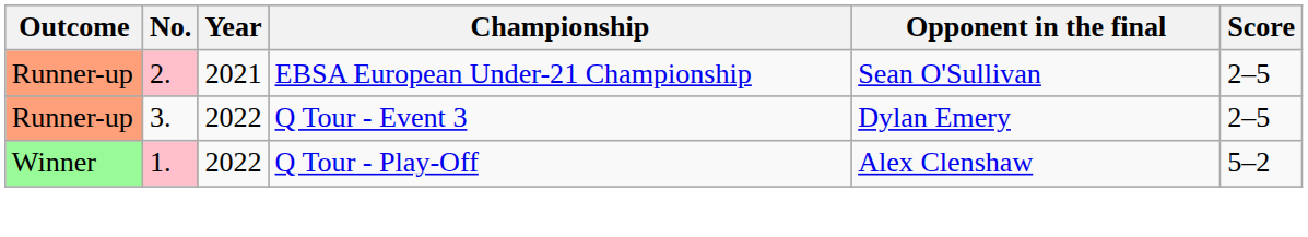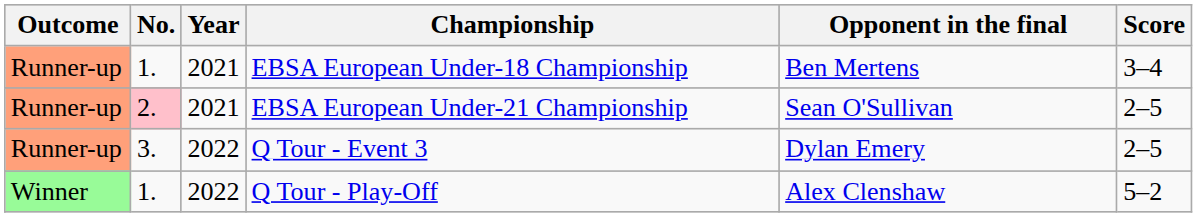+ row: Runner-up | 1. | 2021 | EBSA European Under-18 Championship | Ben Mertens | 3–4
Q Tour - Play-Off | No.: pink background -> no background
